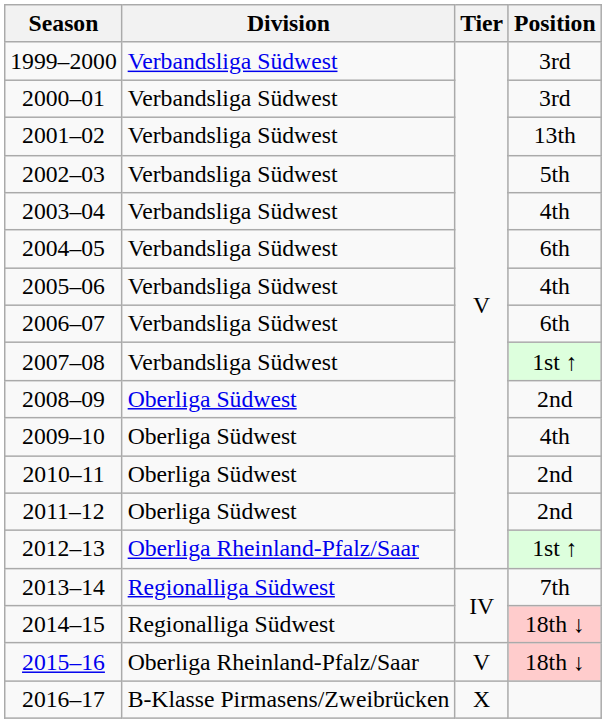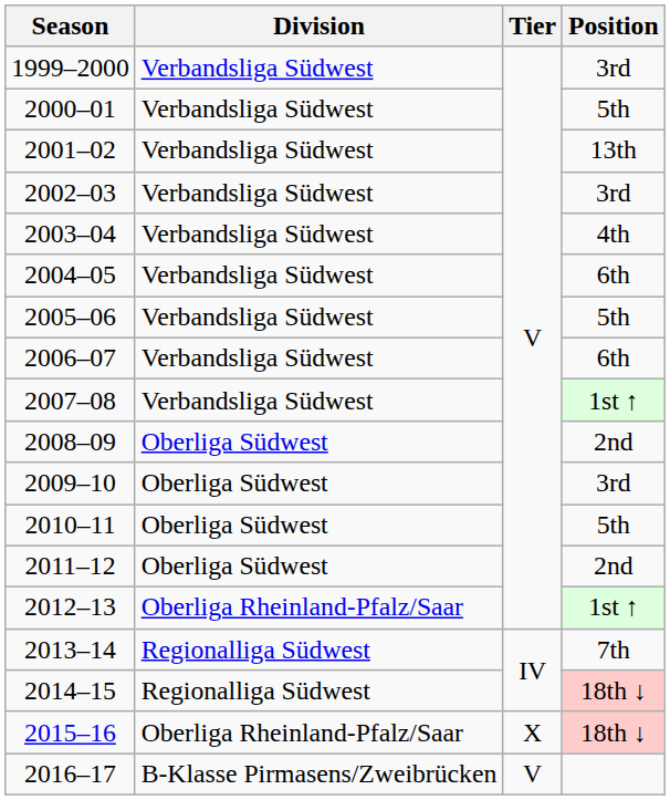2000–01 | Position: 3rd -> 5th
2002–03 | Position: 5th -> 3rd
2005–06 | Position: 4th -> 5th
2009–10 | Position: 4th -> 3rd
2010–11 | Position: 2nd -> 5th
2015–16 | Tier: V -> X
2016–17 | Tier: X -> V
